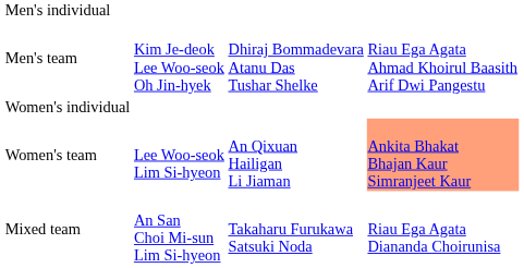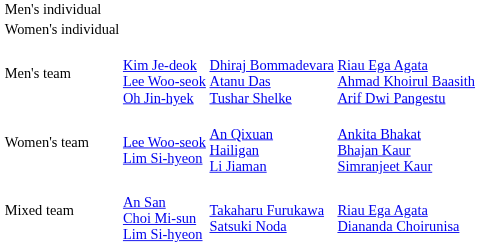rows swapped: Men's team <-> Women's individual
Women's team | column 4: lightsalmon background -> no background
